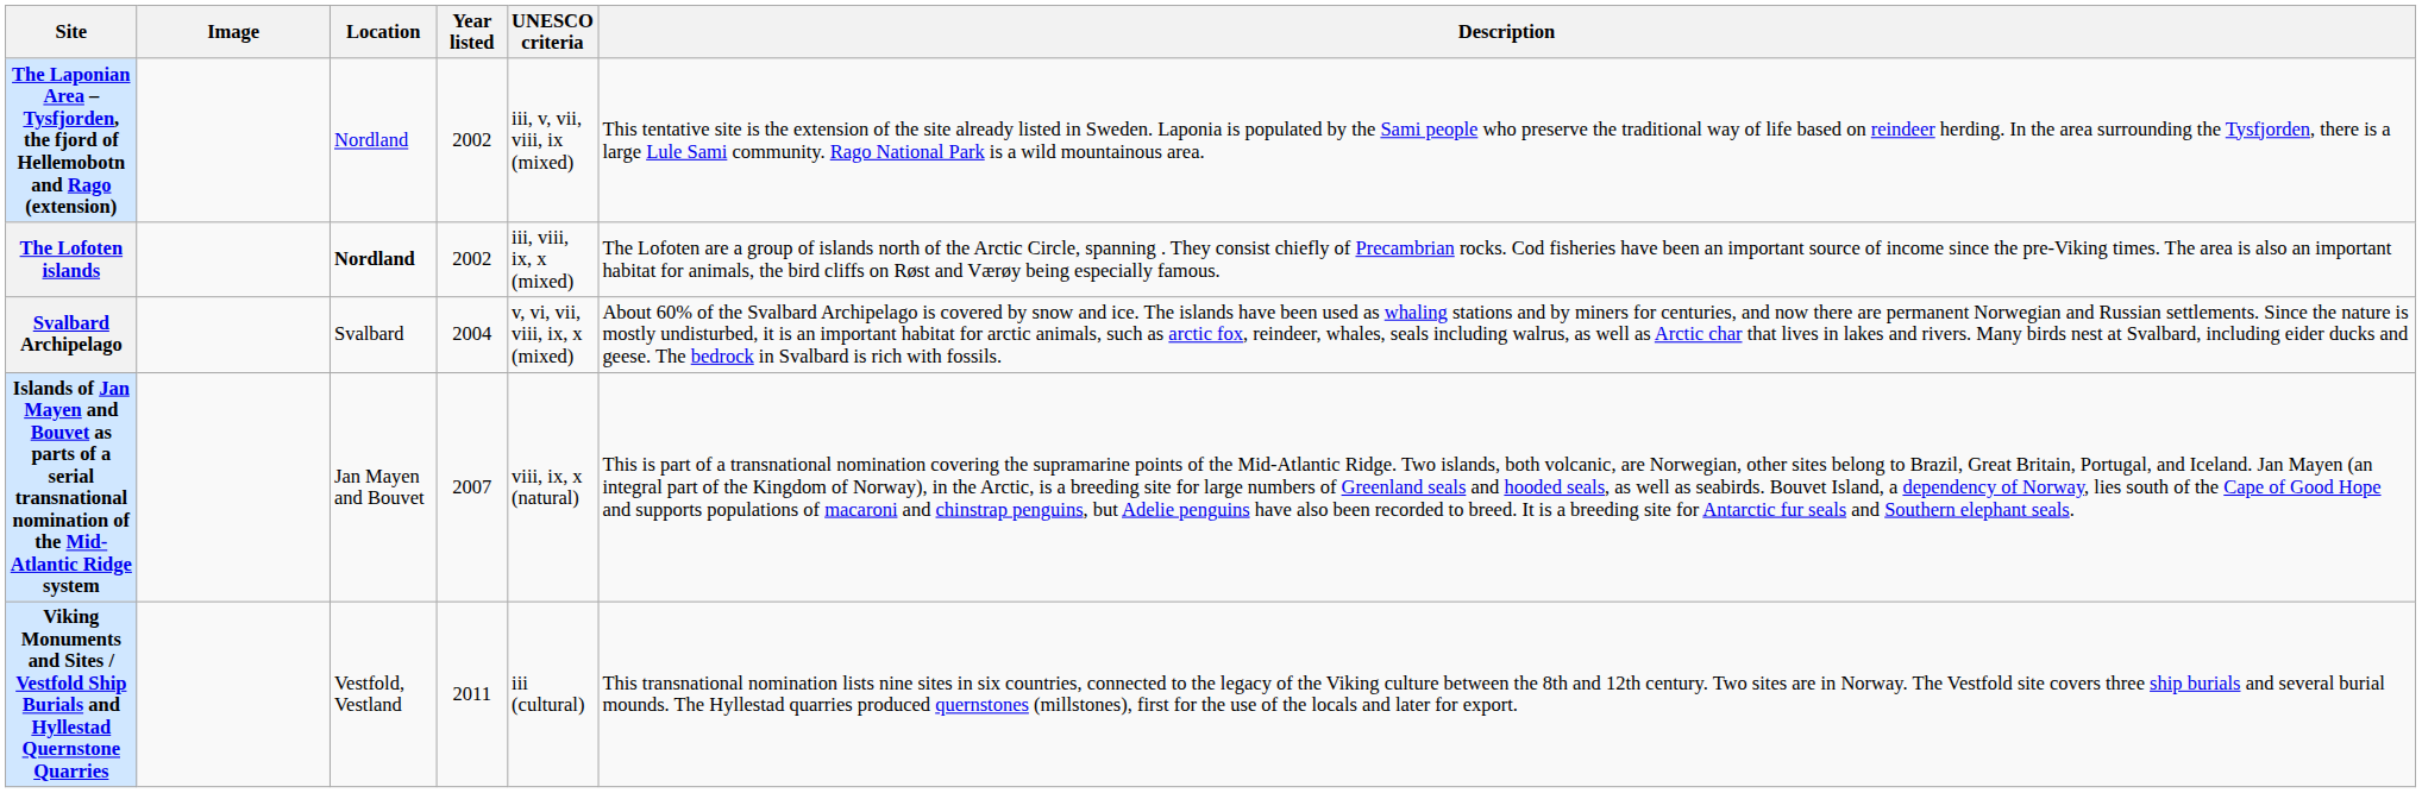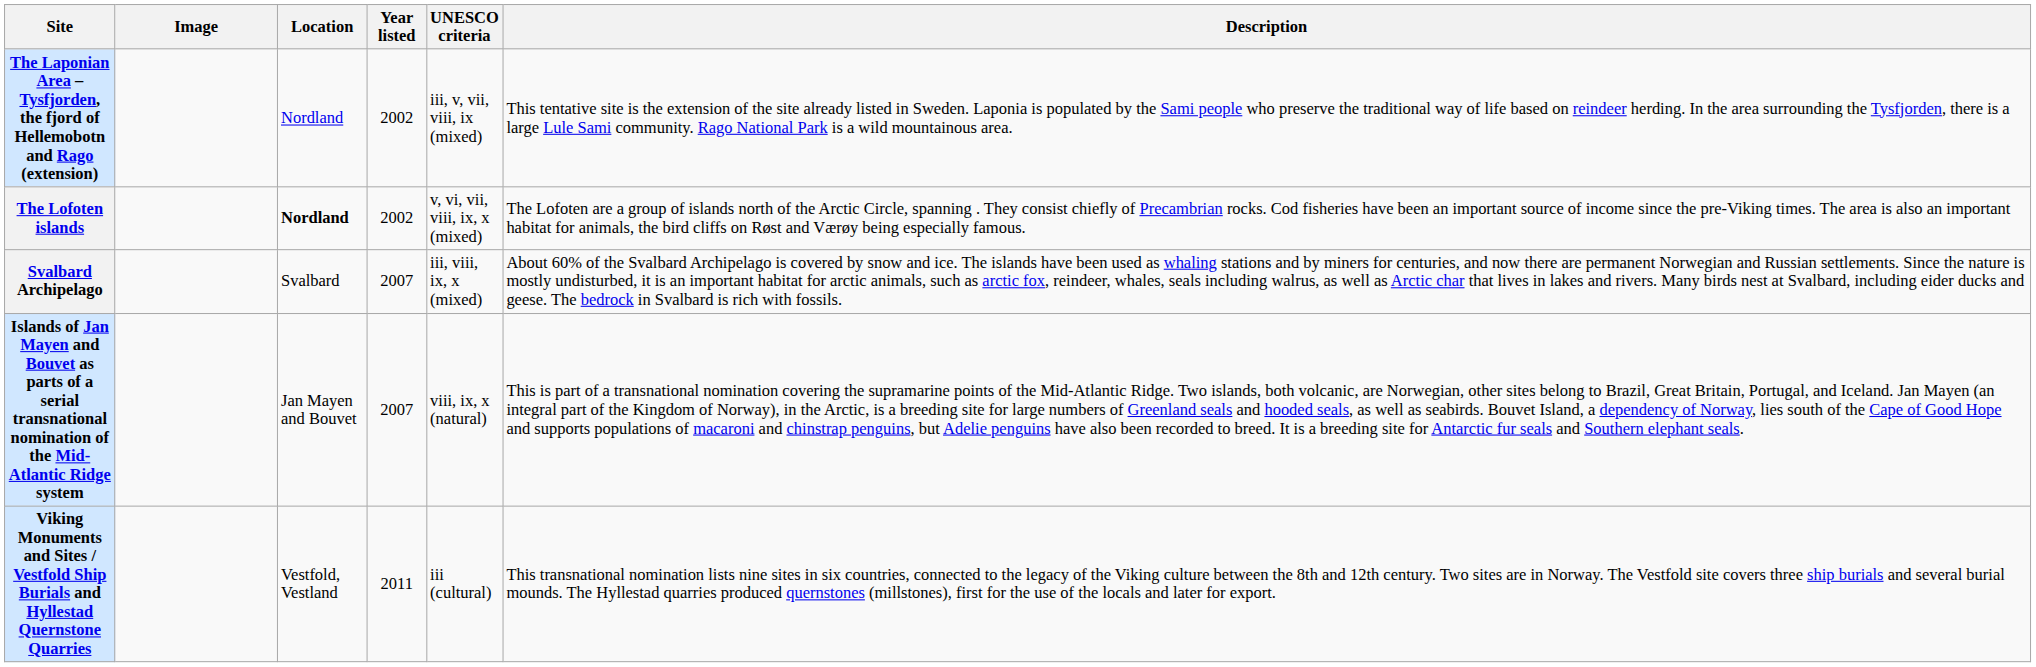The Lofoten islands | UNESCO criteria: iii, viii, ix, x (mixed) -> v, vi, vii, viii, ix, x (mixed)
Svalbard Archipelago | Year listed: 2004 -> 2007
Svalbard Archipelago | UNESCO criteria: v, vi, vii, viii, ix, x (mixed) -> iii, viii, ix, x (mixed)
